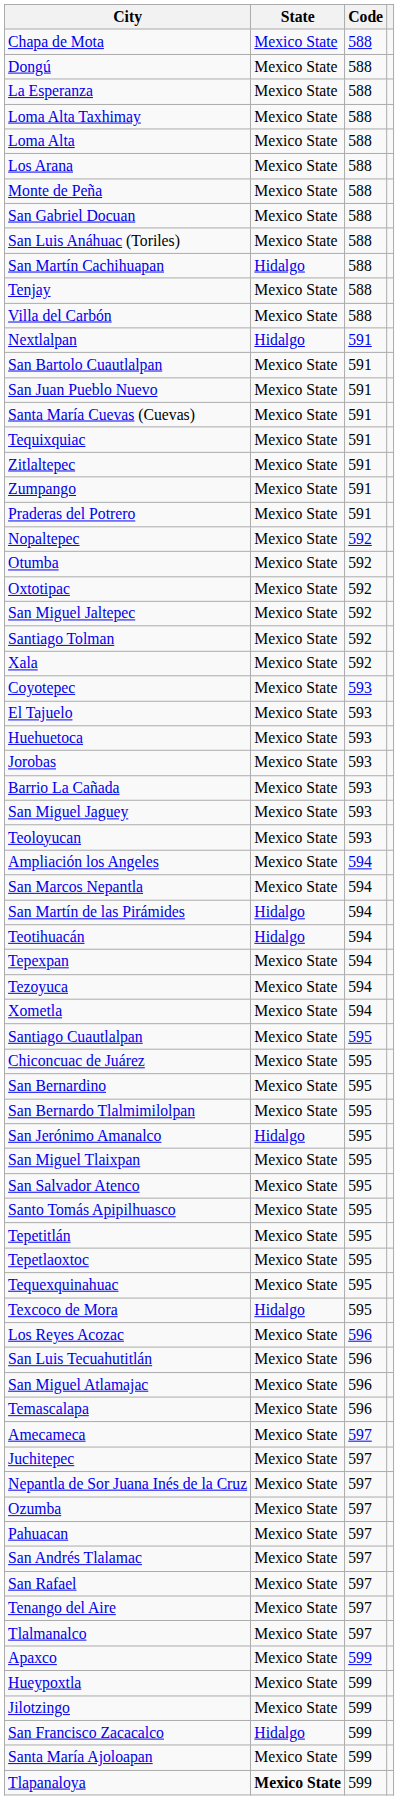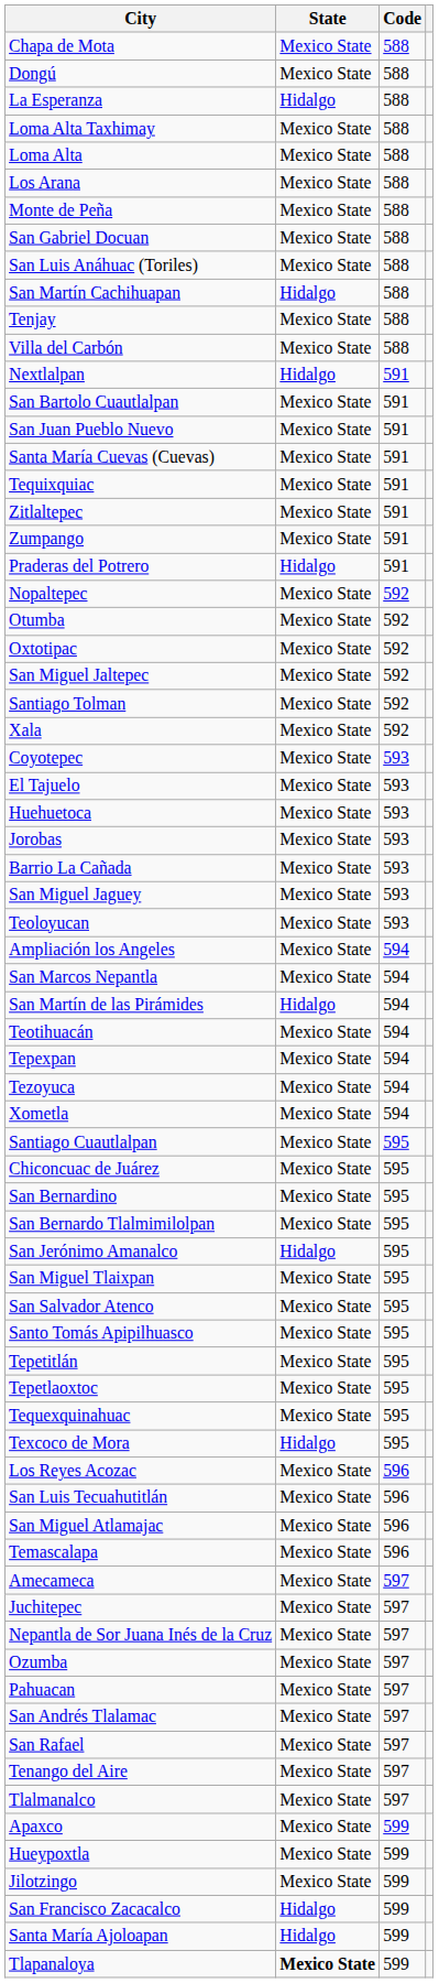La Esperanza | State: Mexico State -> Hidalgo
Praderas del Potrero | State: Mexico State -> Hidalgo
Teotihuacán | State: Hidalgo -> Mexico State
Santa María Ajoloapan | State: Mexico State -> Hidalgo
